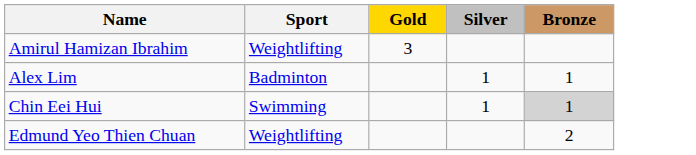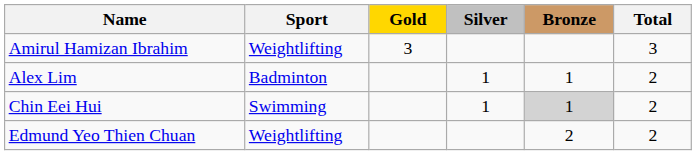+ column: Total | 3 | 2 | 2 | 2
